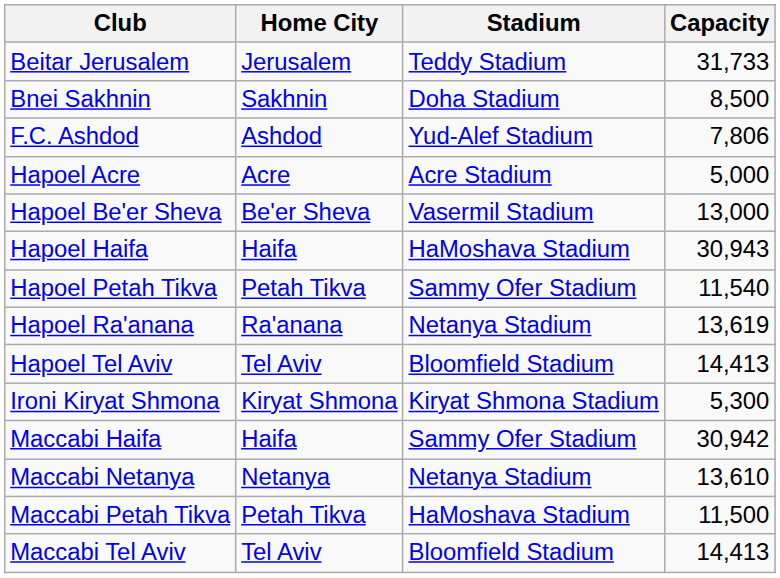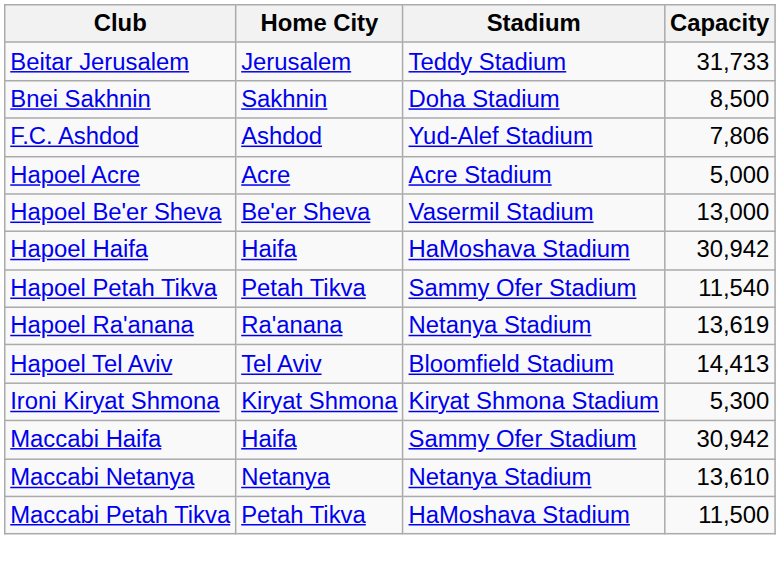Hapoel Haifa | Capacity: 30,943 -> 30,942
- row: Maccabi Tel Aviv | Tel Aviv | Bloomfield Stadium | 14,413
